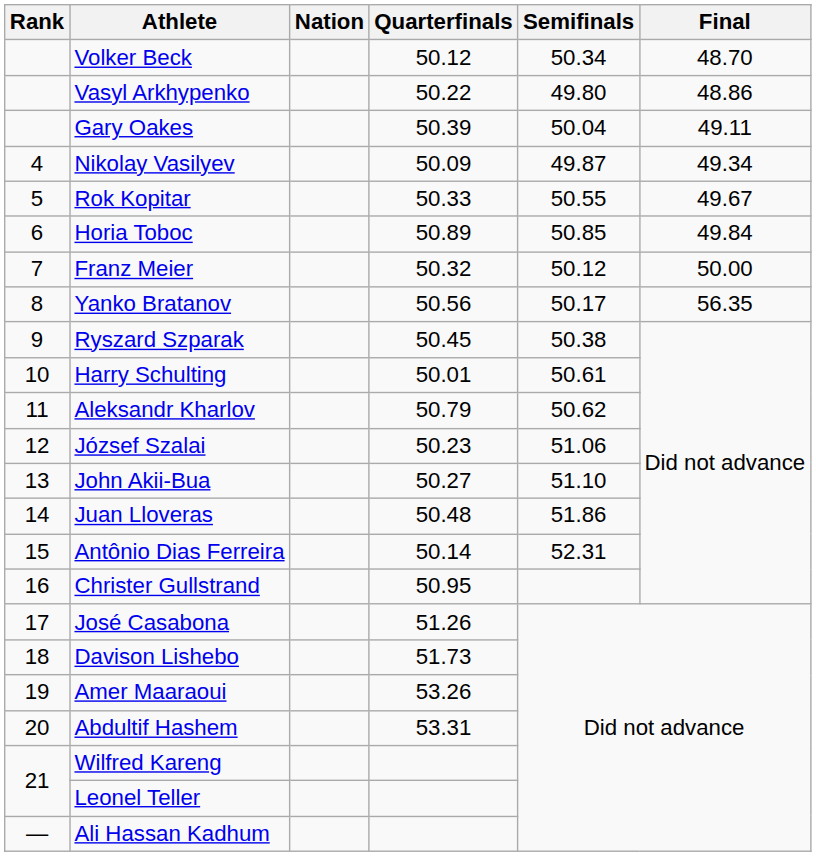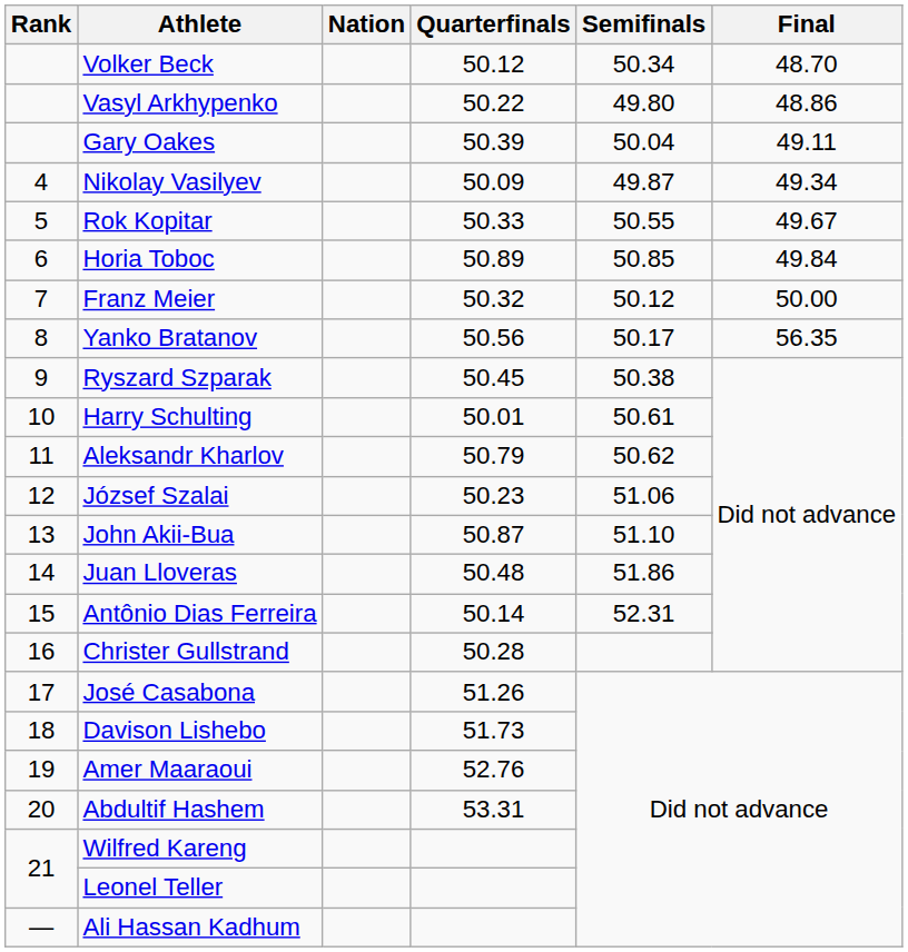John Akii-Bua | Quarterfinals: 50.27 -> 50.87
Christer Gullstrand | Quarterfinals: 50.95 -> 50.28
Amer Maaraoui | Quarterfinals: 53.26 -> 52.76
